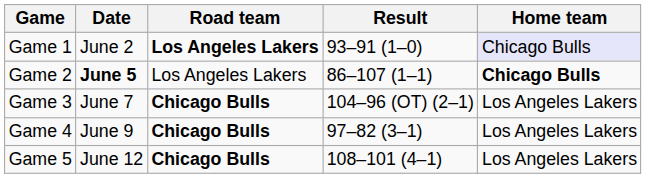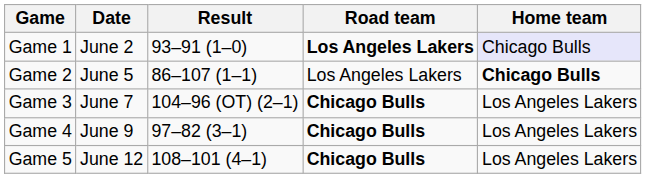columns swapped: Road team <-> Result
Game 2 | Date: bold -> normal
